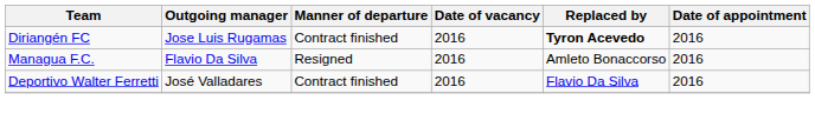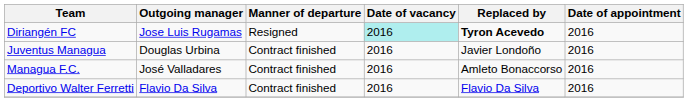Diriangén FC | Manner of departure: Contract finished -> Resigned
Diriangén FC | Date of vacancy: no background -> paleturquoise background
+ row: Juventus Managua | Douglas Urbina | Contract finished | 2016 | Javier Londoño | 2016
Managua F.C. | Outgoing manager: Flavio Da Silva -> José Valladares
Managua F.C. | Manner of departure: Resigned -> Contract finished
Deportivo Walter Ferretti | Outgoing manager: José Valladares -> Flavio Da Silva
